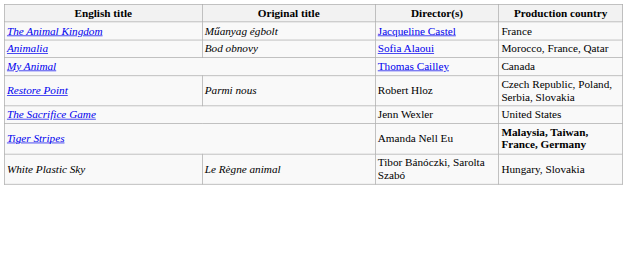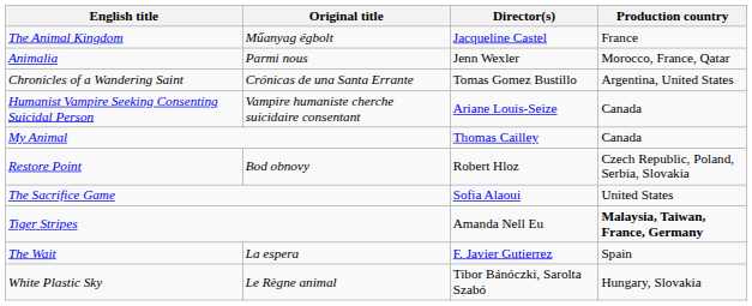Animalia | Original title: Bod obnovy -> Parmi nous
Animalia | Director(s): Sofia Alaoui -> Jenn Wexler
+ row: Chronicles of a Wandering Saint | Crónicas de una Santa Errante | Tomas Gomez Bustillo | Argentina, United States
+ row: Humanist Vampire Seeking Consenting Suicidal Person | Vampire humaniste cherche suicidaire consentant | Ariane Louis-Seize | Canada
Restore Point | Original title: Parmi nous -> Bod obnovy
The Sacrifice Game | Director(s): Jenn Wexler -> Sofia Alaoui
+ row: The Wait | La espera | F. Javier Gutierrez | Spain
